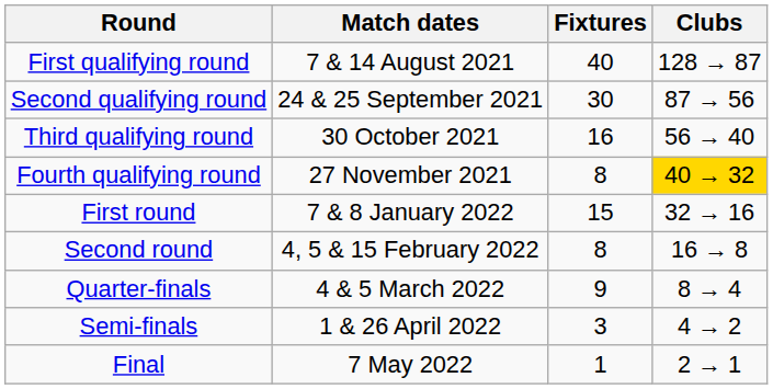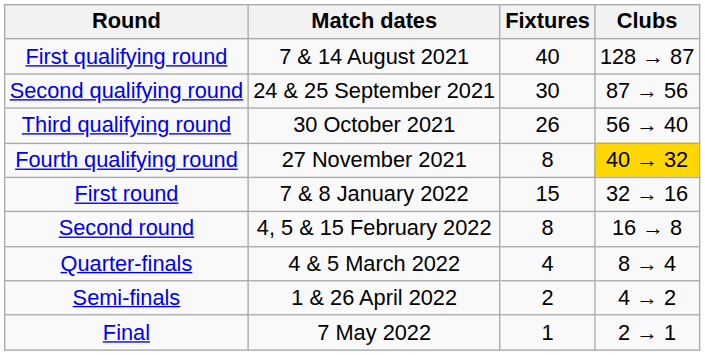Third qualifying round | Fixtures: 16 -> 26
Quarter-finals | Fixtures: 9 -> 4
Semi-finals | Fixtures: 3 -> 2
